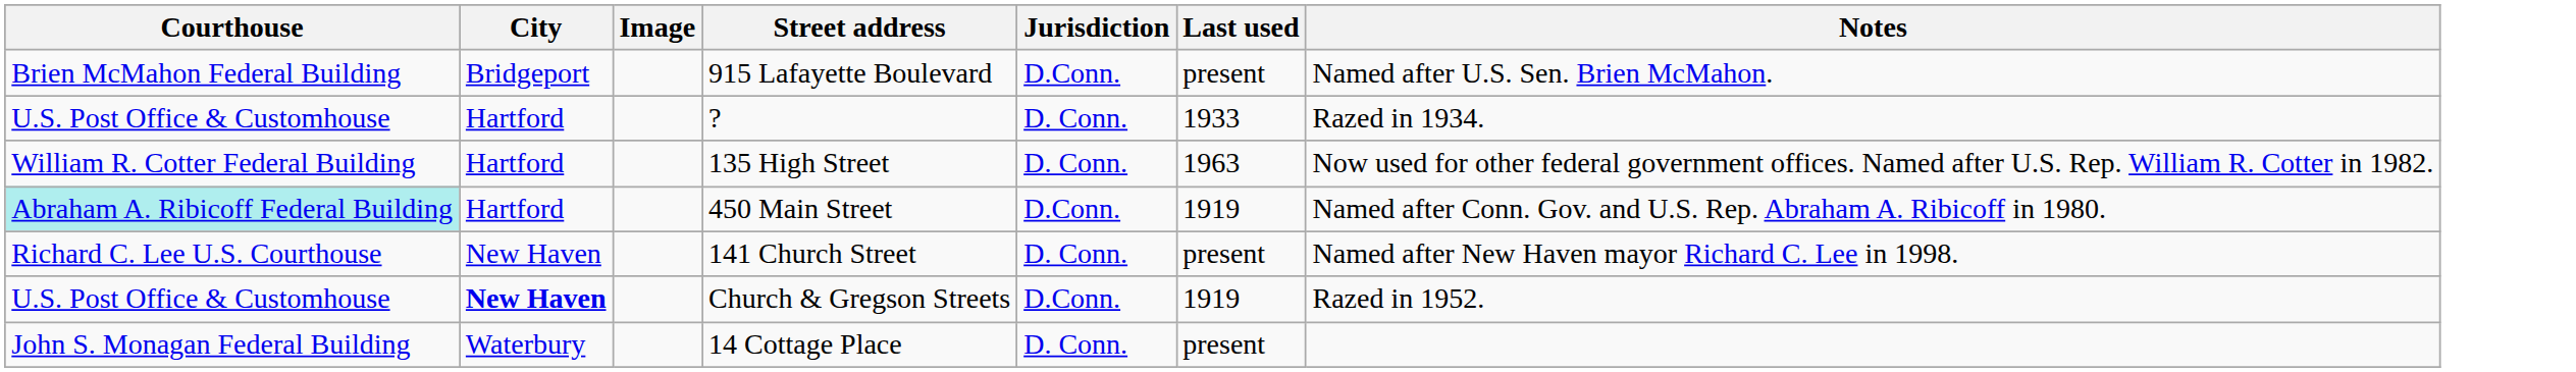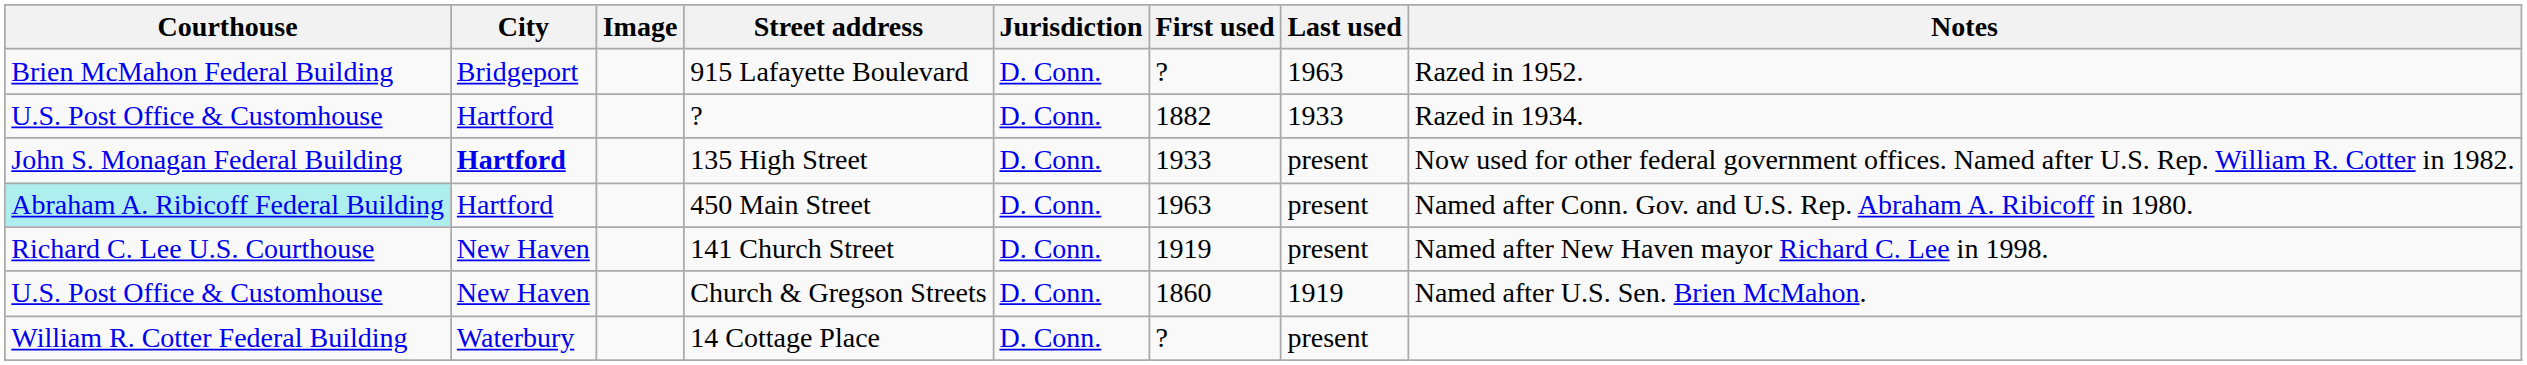+ column: First used | ? | 1882 | 1933 | 1963 | 1919 | 1860 | ?
915 Lafayette Boulevard | Jurisdiction: D.Conn. -> D. Conn.
915 Lafayette Boulevard | Last used: present -> 1963
915 Lafayette Boulevard | Notes: Named after U.S. Sen. Brien McMahon. -> Razed in 1952.
135 High Street | Courthouse: William R. Cotter Federal Building -> John S. Monagan Federal Building
135 High Street | City: normal -> bold
135 High Street | Last used: 1963 -> present
450 Main Street | Jurisdiction: D.Conn. -> D. Conn.
450 Main Street | Last used: 1919 -> present
Church & Gregson Streets | City: bold -> normal
Church & Gregson Streets | Jurisdiction: D.Conn. -> D. Conn.
Church & Gregson Streets | Notes: Razed in 1952. -> Named after U.S. Sen. Brien McMahon.
14 Cottage Place | Courthouse: John S. Monagan Federal Building -> William R. Cotter Federal Building
